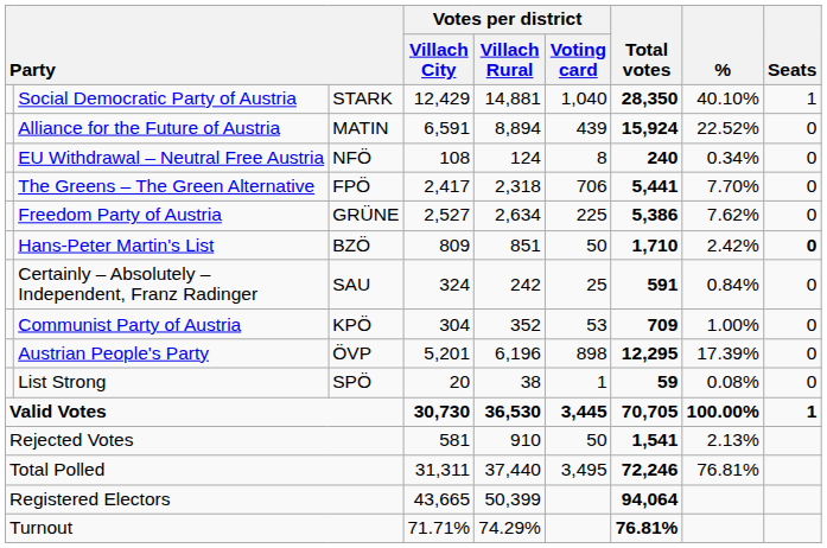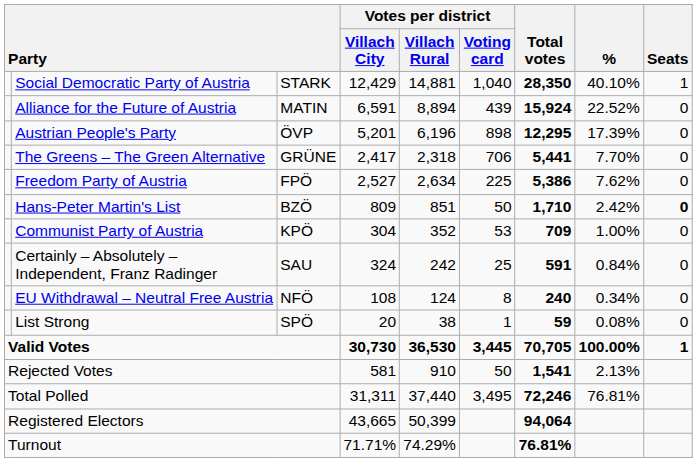rows swapped: Austrian People's Party <-> EU Withdrawal – Neutral Free Austria
The Greens – The Green Alternative | column 3: FPÖ -> GRÜNE
Freedom Party of Austria | column 3: GRÜNE -> FPÖ
rows swapped: Communist Party of Austria <-> Certainly – Absolutely – Independent, Franz Radinger
